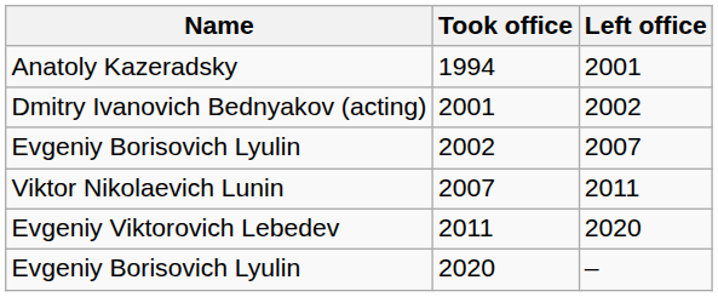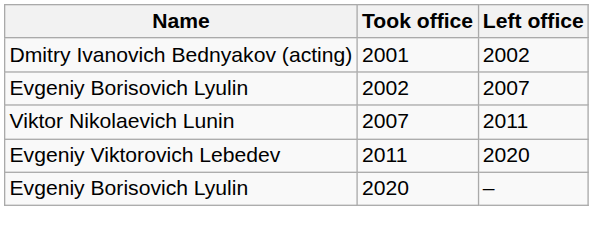- row: Anatoly Kazeradsky | 1994 | 2001
